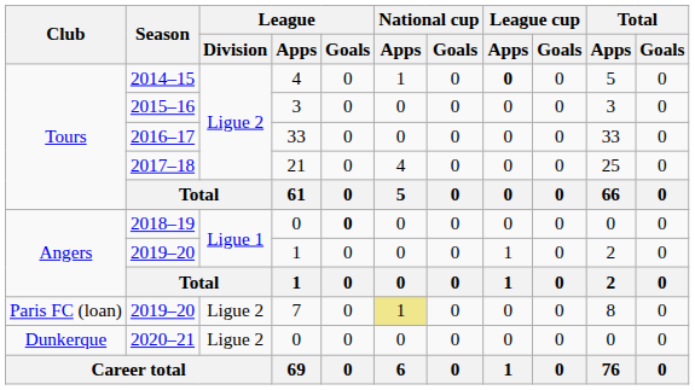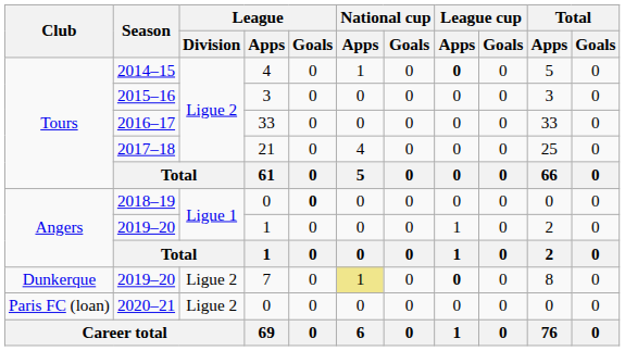2019–20 / 7 | Club: Paris FC (loan) -> Dunkerque
2019–20 / 7 | League cup / Apps: normal -> bold
2020–21 | Club: Dunkerque -> Paris FC (loan)
